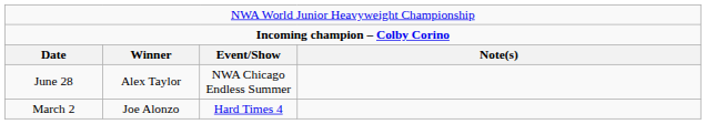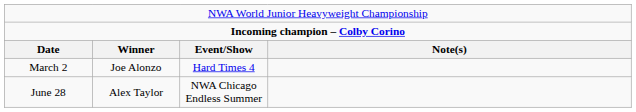rows swapped: March 2 <-> June 28
